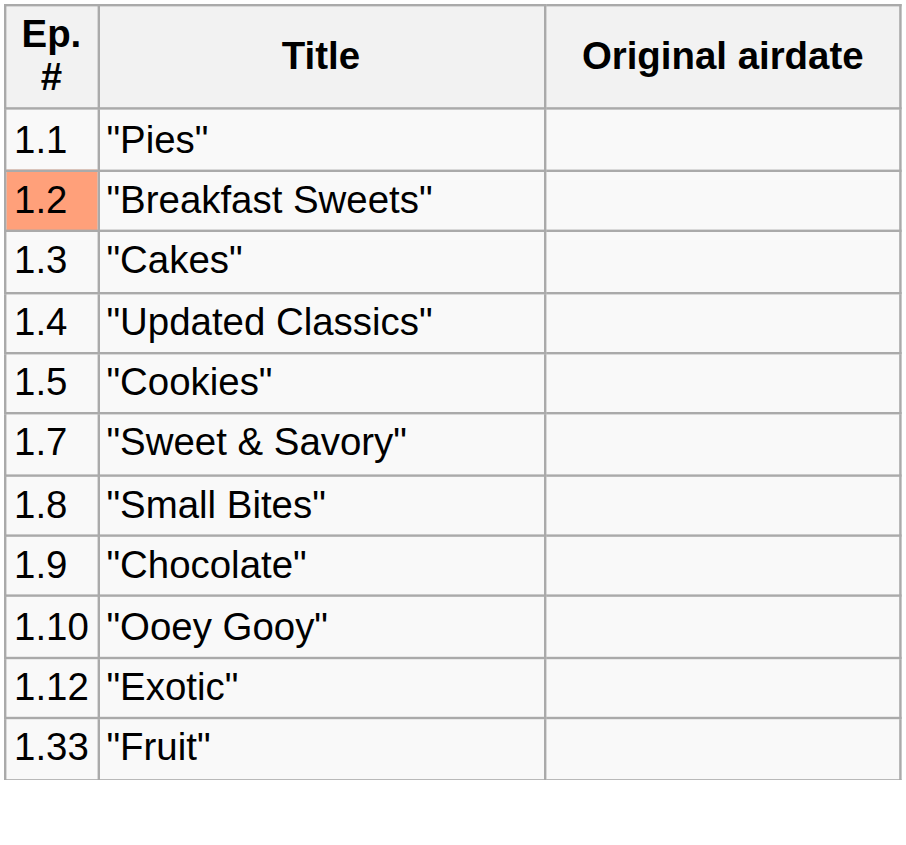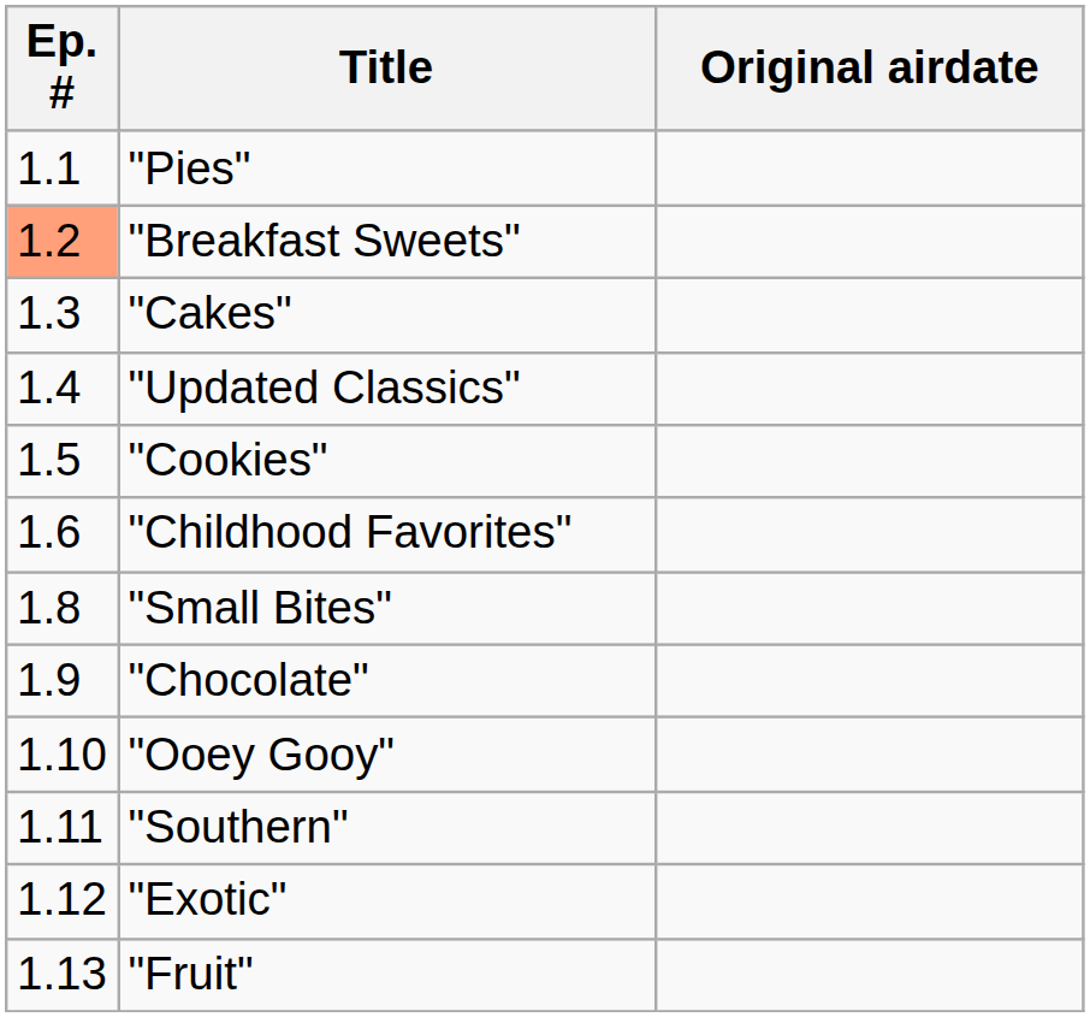+ row: 1.6 | "Childhood Favorites"
- row: 1.7 | "Sweet & Savory"
+ row: 1.11 | "Southern"
"Fruit" | Ep. #: 1.33 -> 1.13
